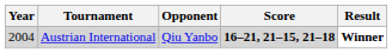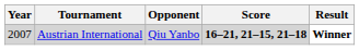Austrian International | Year: 2004 -> 2007
